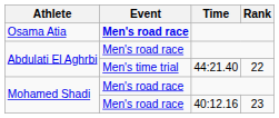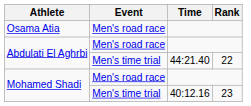Osama Atia | Event: bold -> normal
Mohamed Shadi / 40:12.16 | Event: Men's road race -> Men's time trial
